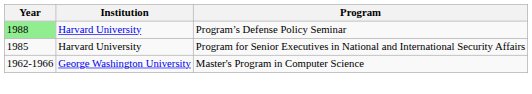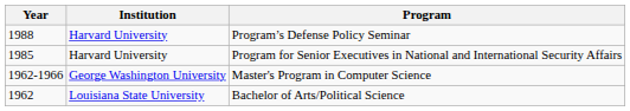Program’s Defense Policy Seminar | Year: lightgreen background -> no background
+ row: 1962 | Louisiana State University | Bachelor of Arts/Political Science
